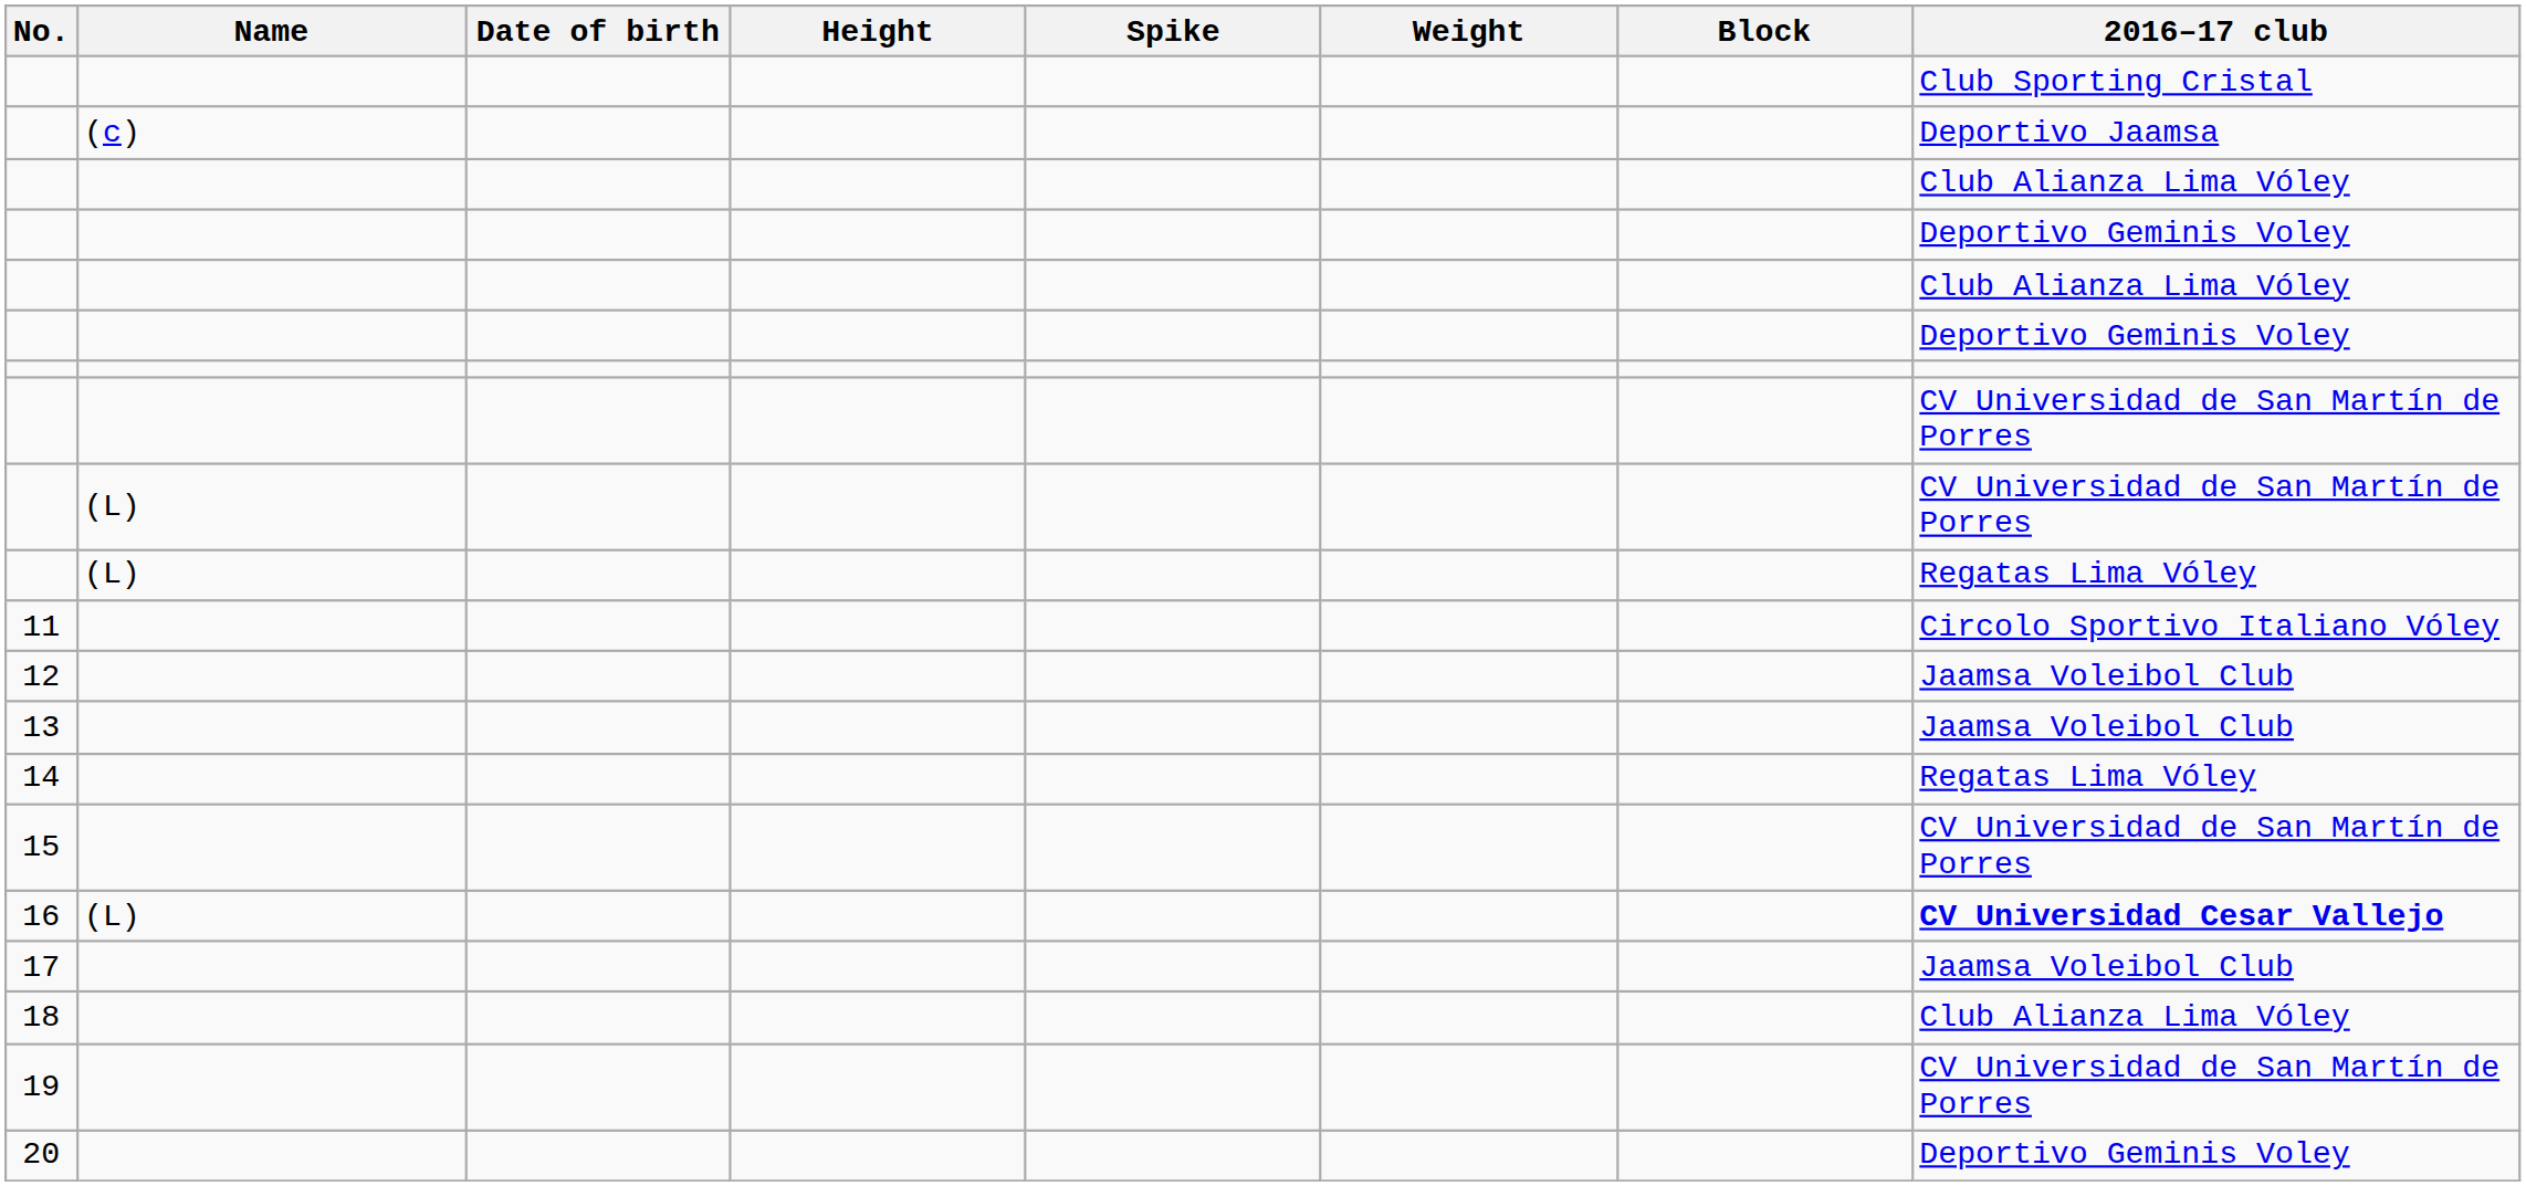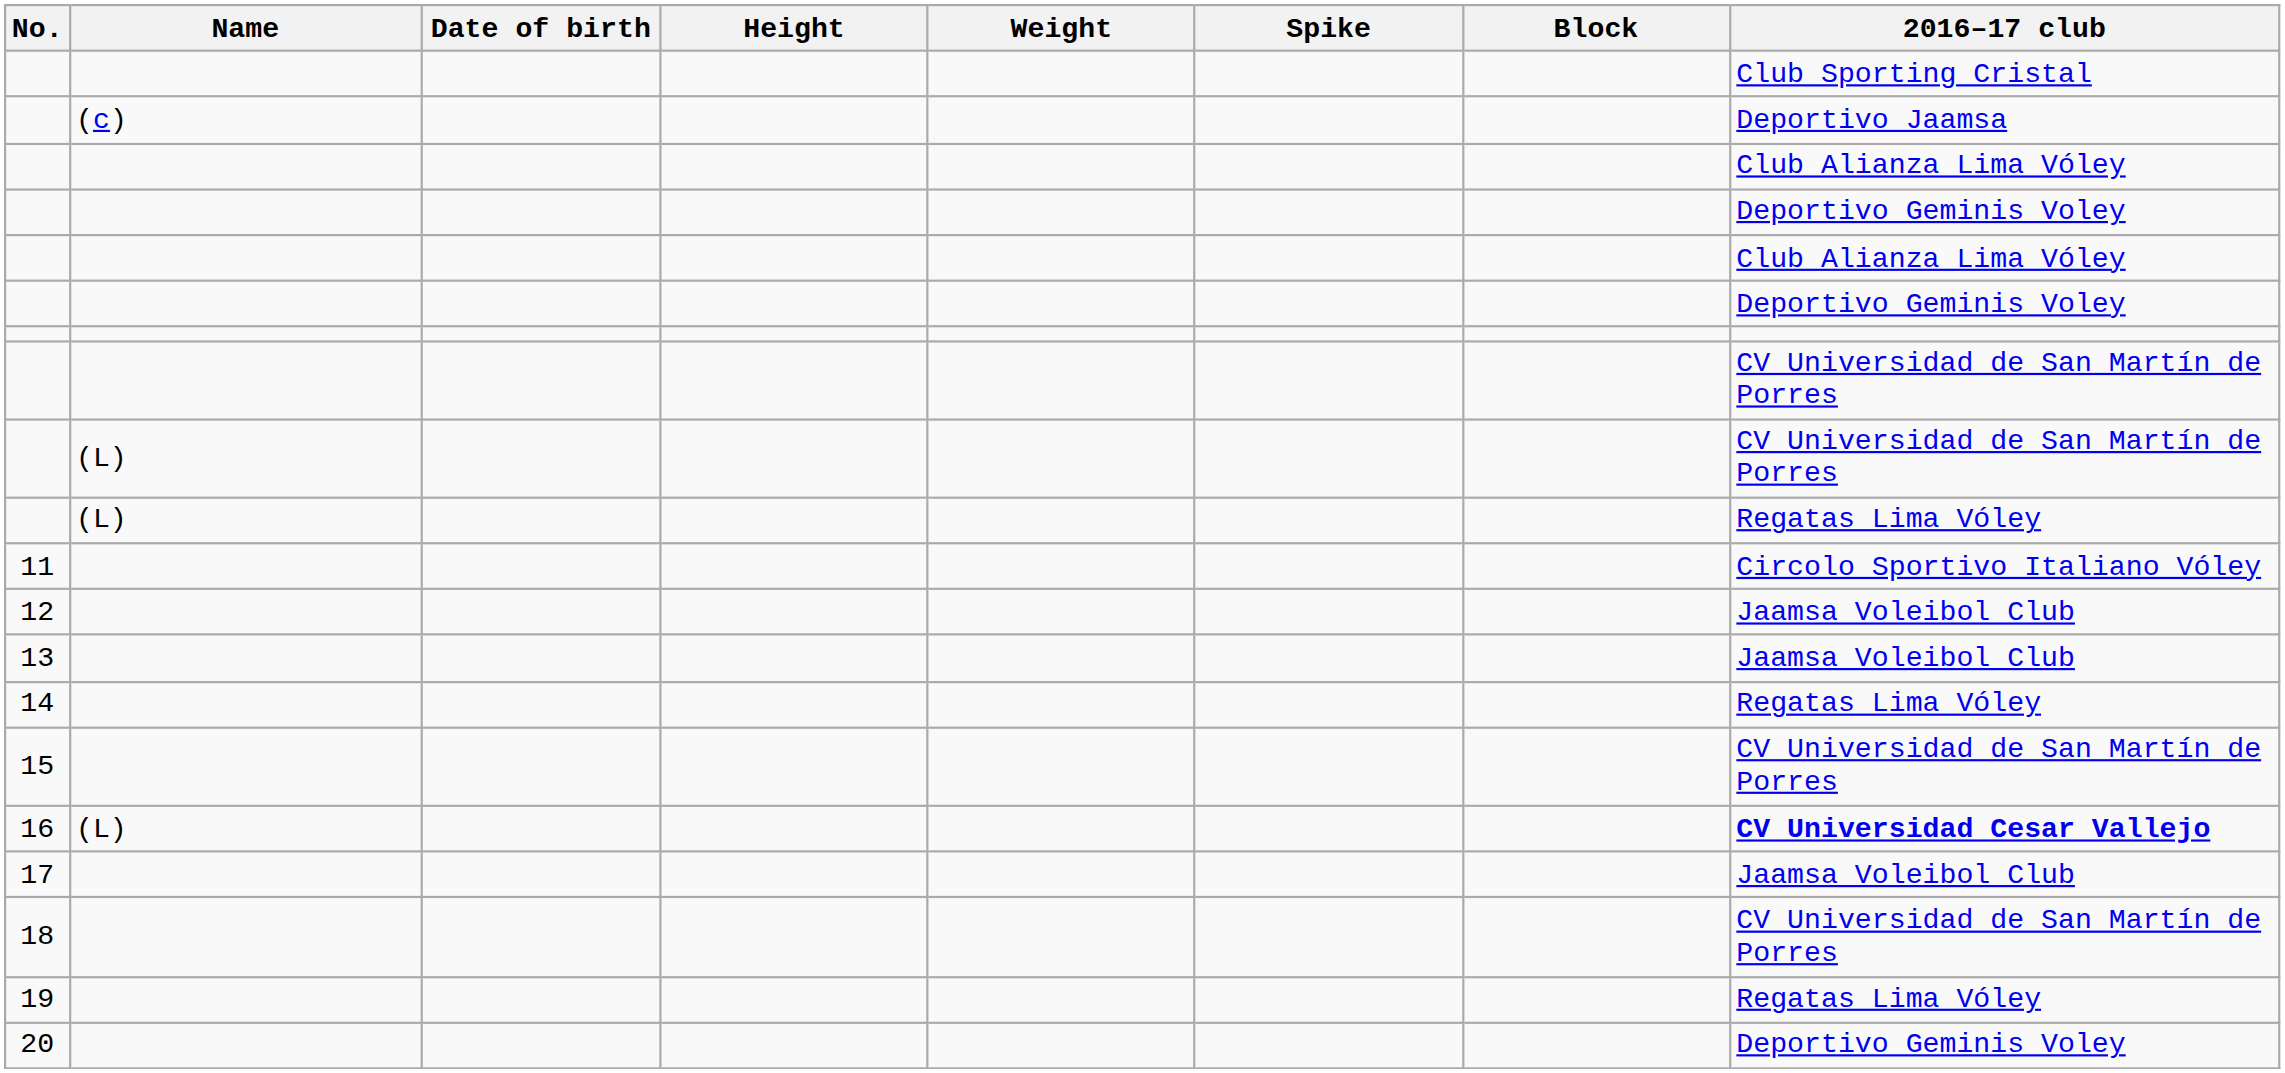columns swapped: Weight <-> Spike
18 | 2016–17 club: Club Alianza Lima Vóley -> CV Universidad de San Martín de Porres
19 | 2016–17 club: CV Universidad de San Martín de Porres -> Regatas Lima Vóley
